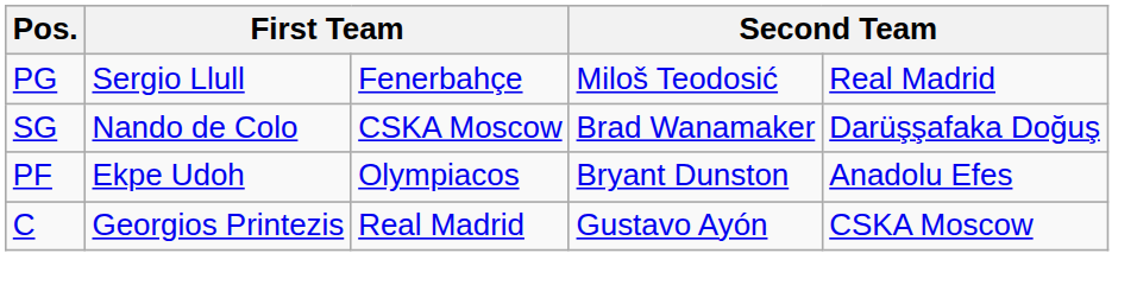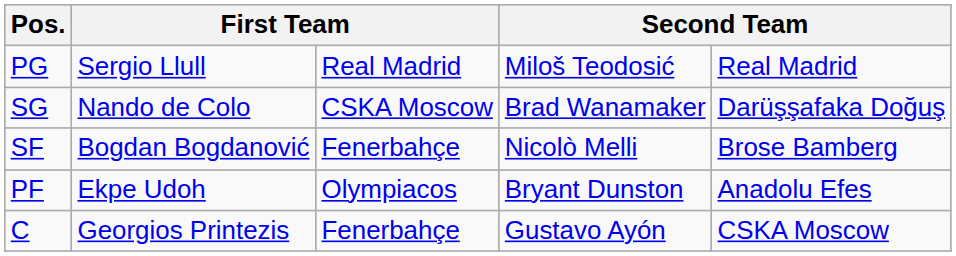PG | column 3: Fenerbahçe -> Real Madrid
+ row: SF | Bogdan Bogdanović | Fenerbahçe | Nicolò Melli | Brose Bamberg
C | column 3: Real Madrid -> Fenerbahçe
